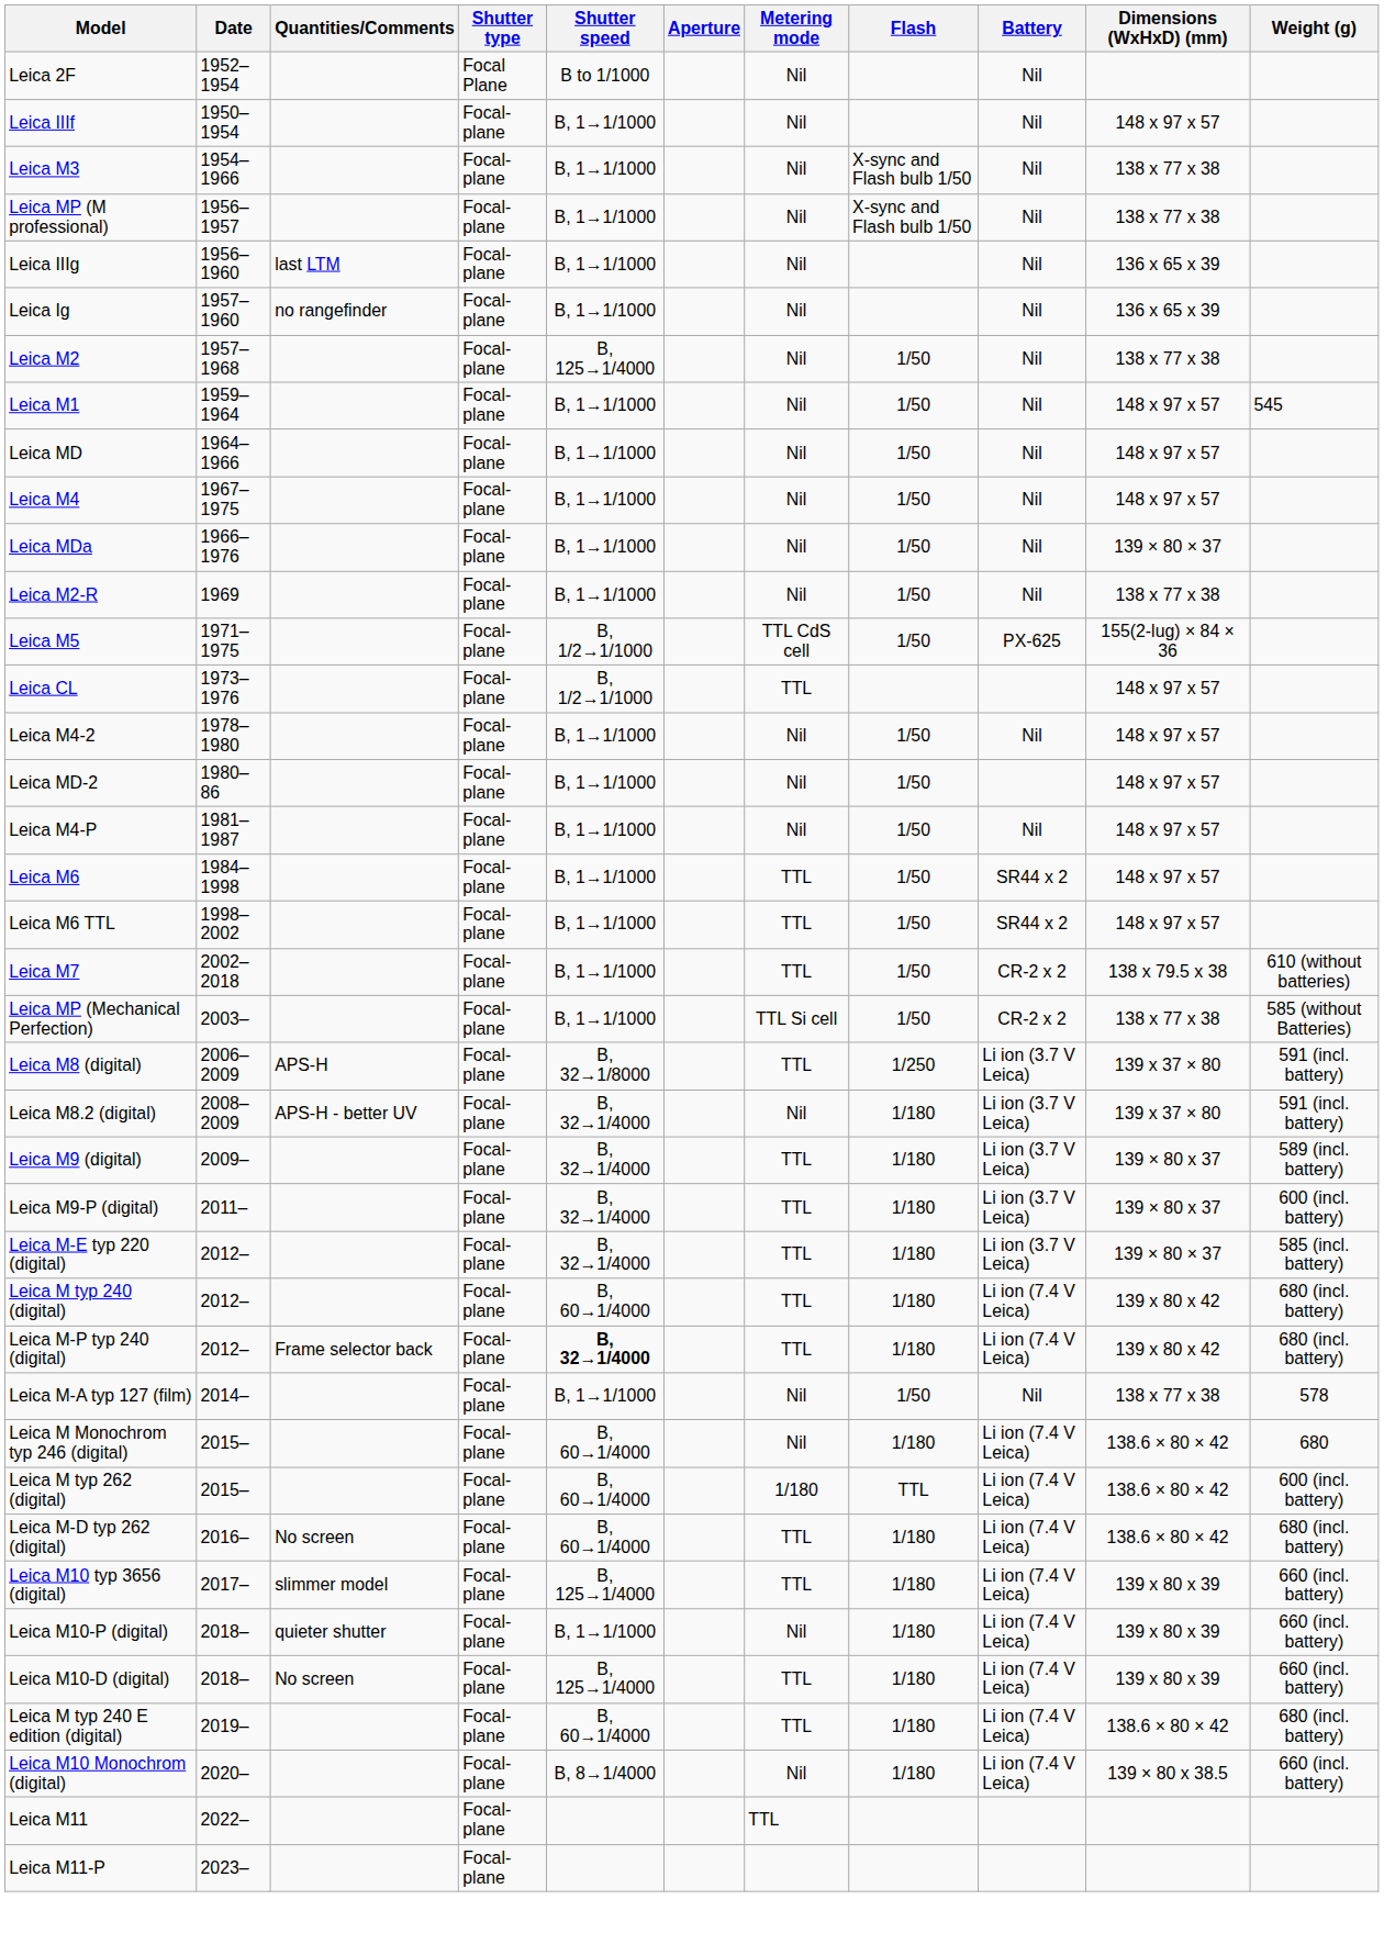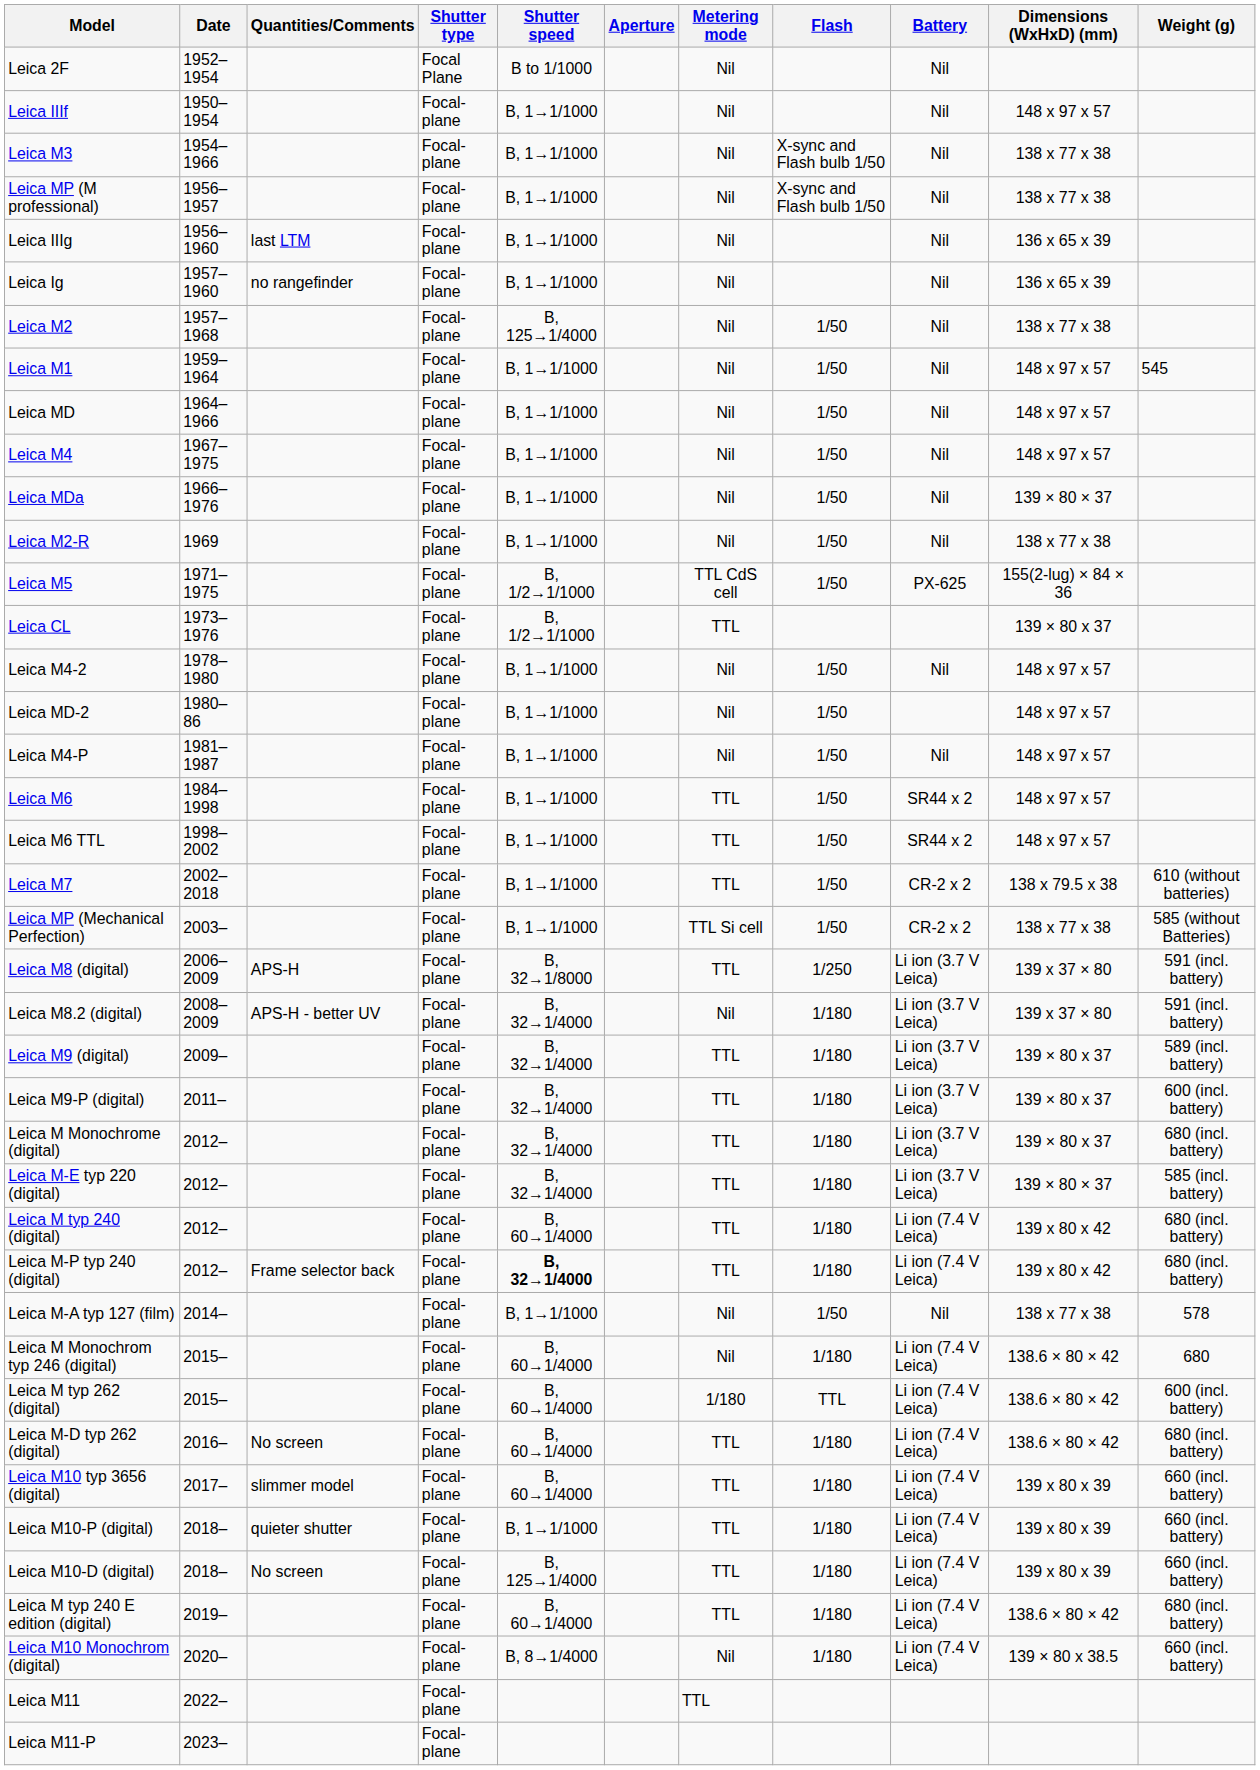Leica CL | Dimensions (WxHxD) (mm): 148 x 97 x 57 -> 139 × 80 x 37
+ row: Leica M Monochrome (digital) | 2012– | Focal-plane | B, 32→1/4000 | TTL | 1/180 | Li ion (3.7 V Leica) | 139 × 80 x 37 | 680 (incl. battery)
Leica M10 typ 3656 (digital) | Shutter speed: B, 125→1/4000 -> B, 60→1/4000
Leica M10-P (digital) | Metering mode: Nil -> TTL
